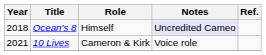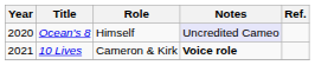Ocean's 8 | Year: 2018 -> 2020
10 Lives | Notes: normal -> bold
